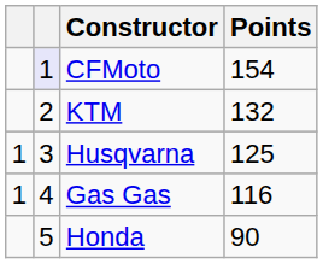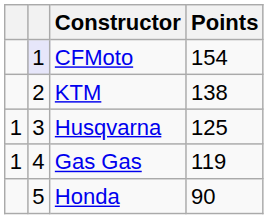KTM | Points: 132 -> 138
Gas Gas | Points: 116 -> 119
